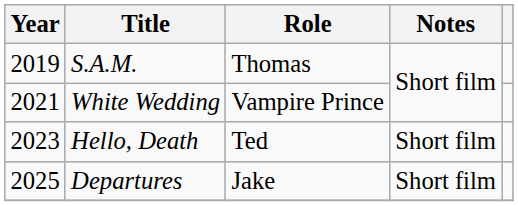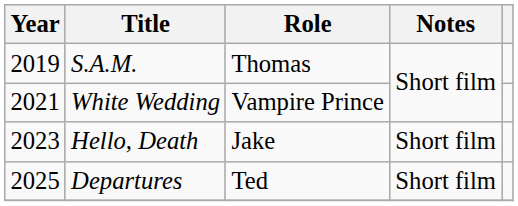Hello, Death | Role: Ted -> Jake
Departures | Role: Jake -> Ted
